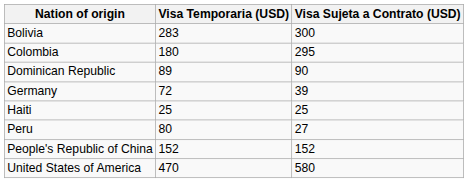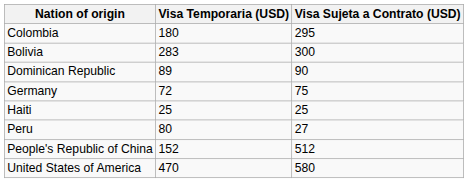rows swapped: Bolivia <-> Colombia
Germany | Visa Sujeta a Contrato (USD): 39 -> 75
People's Republic of China | Visa Sujeta a Contrato (USD): 152 -> 512
